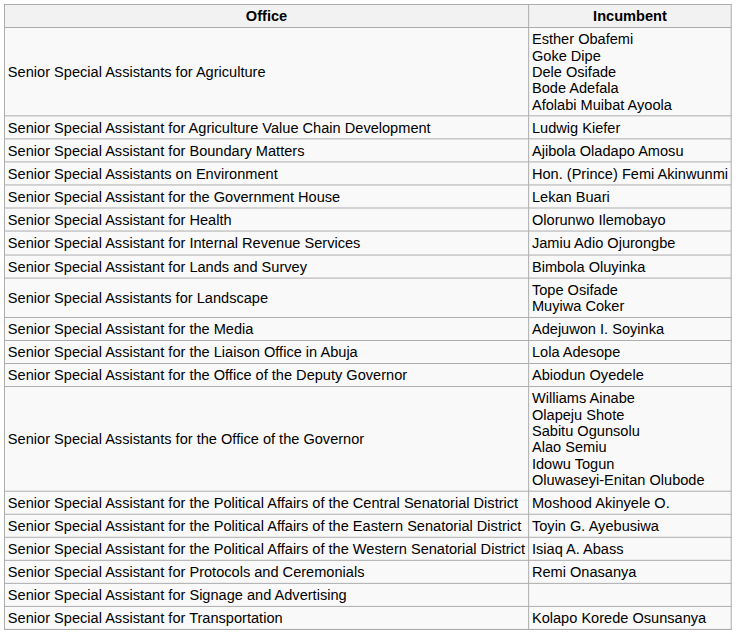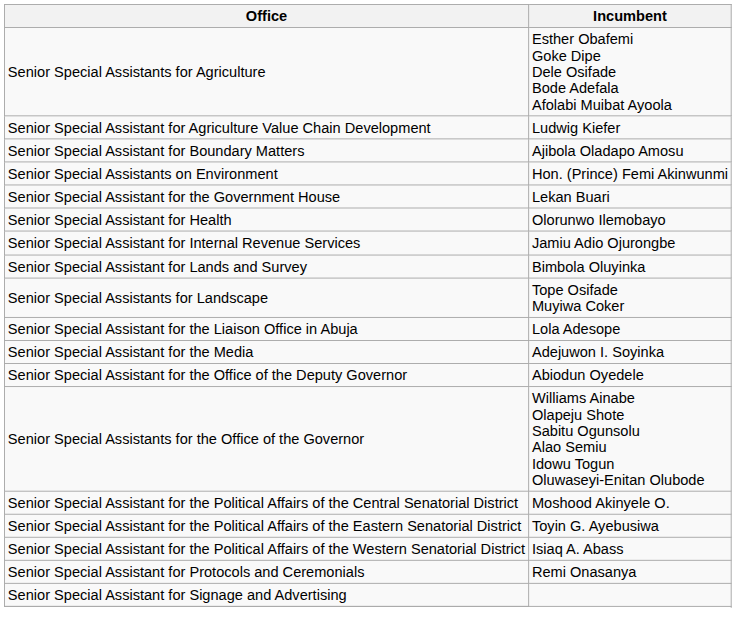rows swapped: Senior Special Assistant for the Liaison Office in Abuja <-> Senior Special Assistant for the Media
- row: Senior Special Assistant for Transportation | Kolapo Korede Osunsanya
